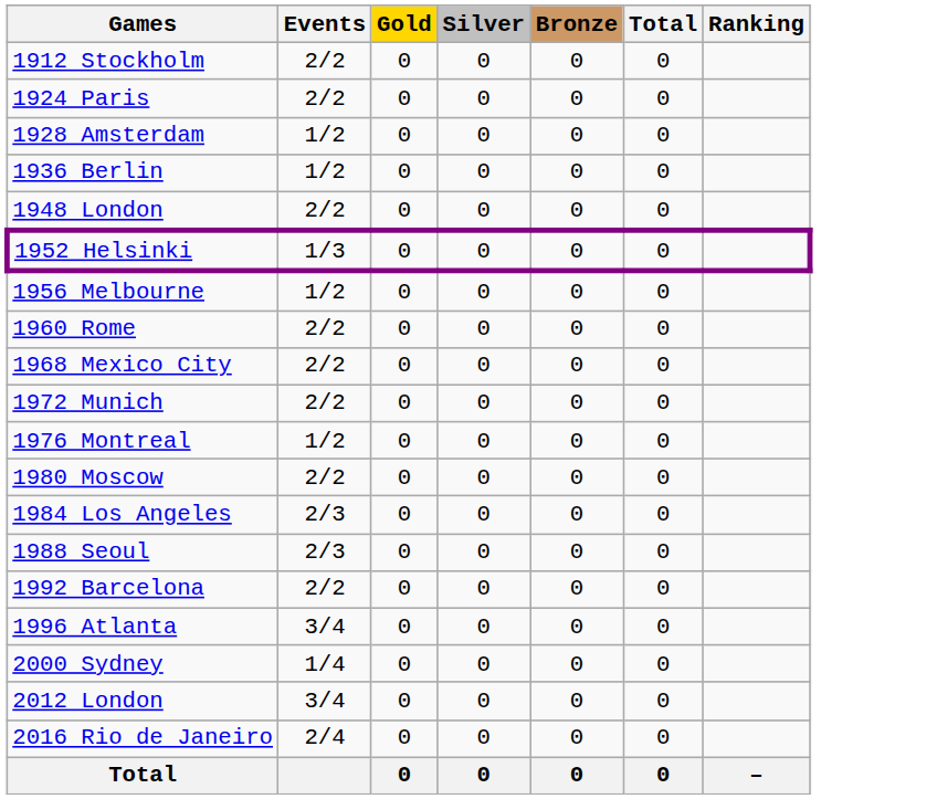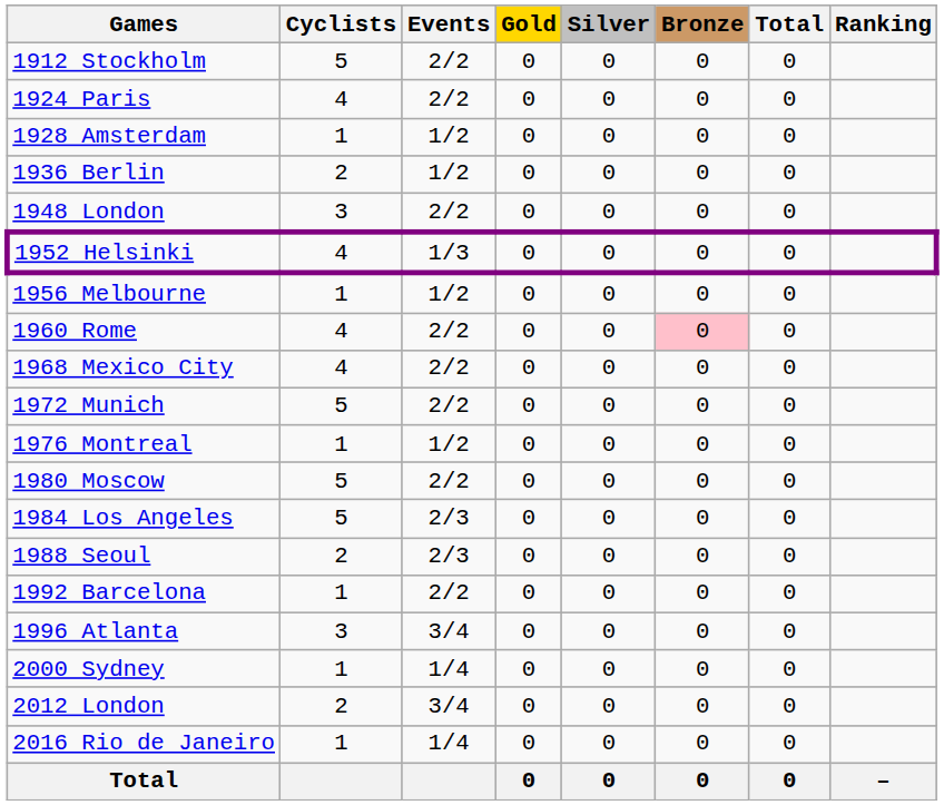+ column: Cyclists | 5 | 4 | 1 | 2 | 3 | 4 | 1 | 4 | 4 | 5 | 1 | 5 | 5 | 2 | 1 | 3 | 1 | 2 | 1
1960 Rome | Bronze: no background -> pink background
2016 Rio de Janeiro | Events: 2/4 -> 1/4
